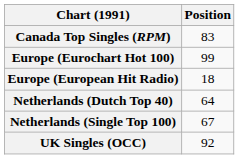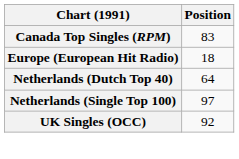- row: Europe (Eurochart Hot 100) | 99
Netherlands (Single Top 100) | Position: 67 -> 97
